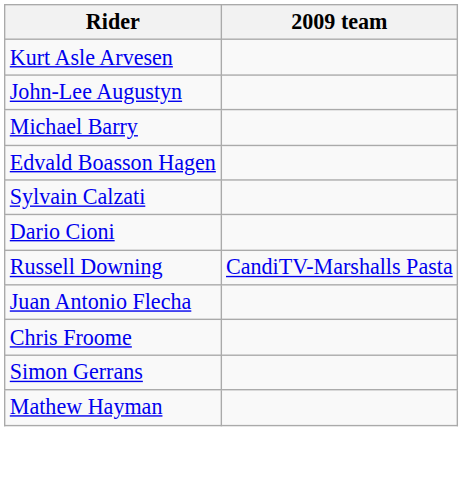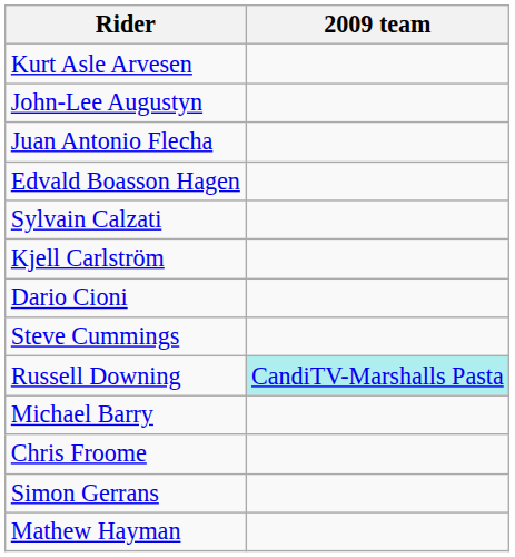rows swapped: Michael Barry <-> Juan Antonio Flecha
+ row: Kjell Carlström
+ row: Steve Cummings
Russell Downing | 2009 team: no background -> paleturquoise background
